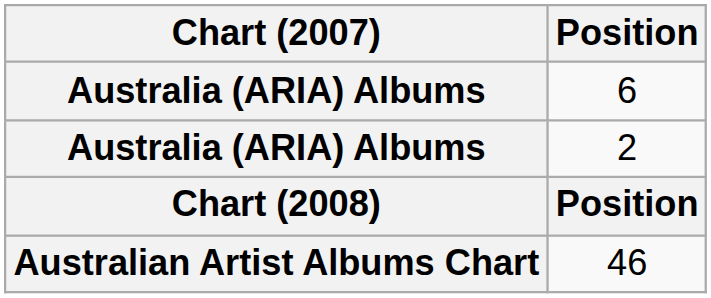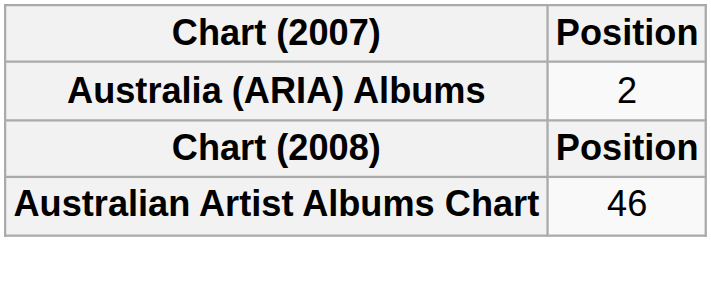- row: Australia (ARIA) Albums | 6
